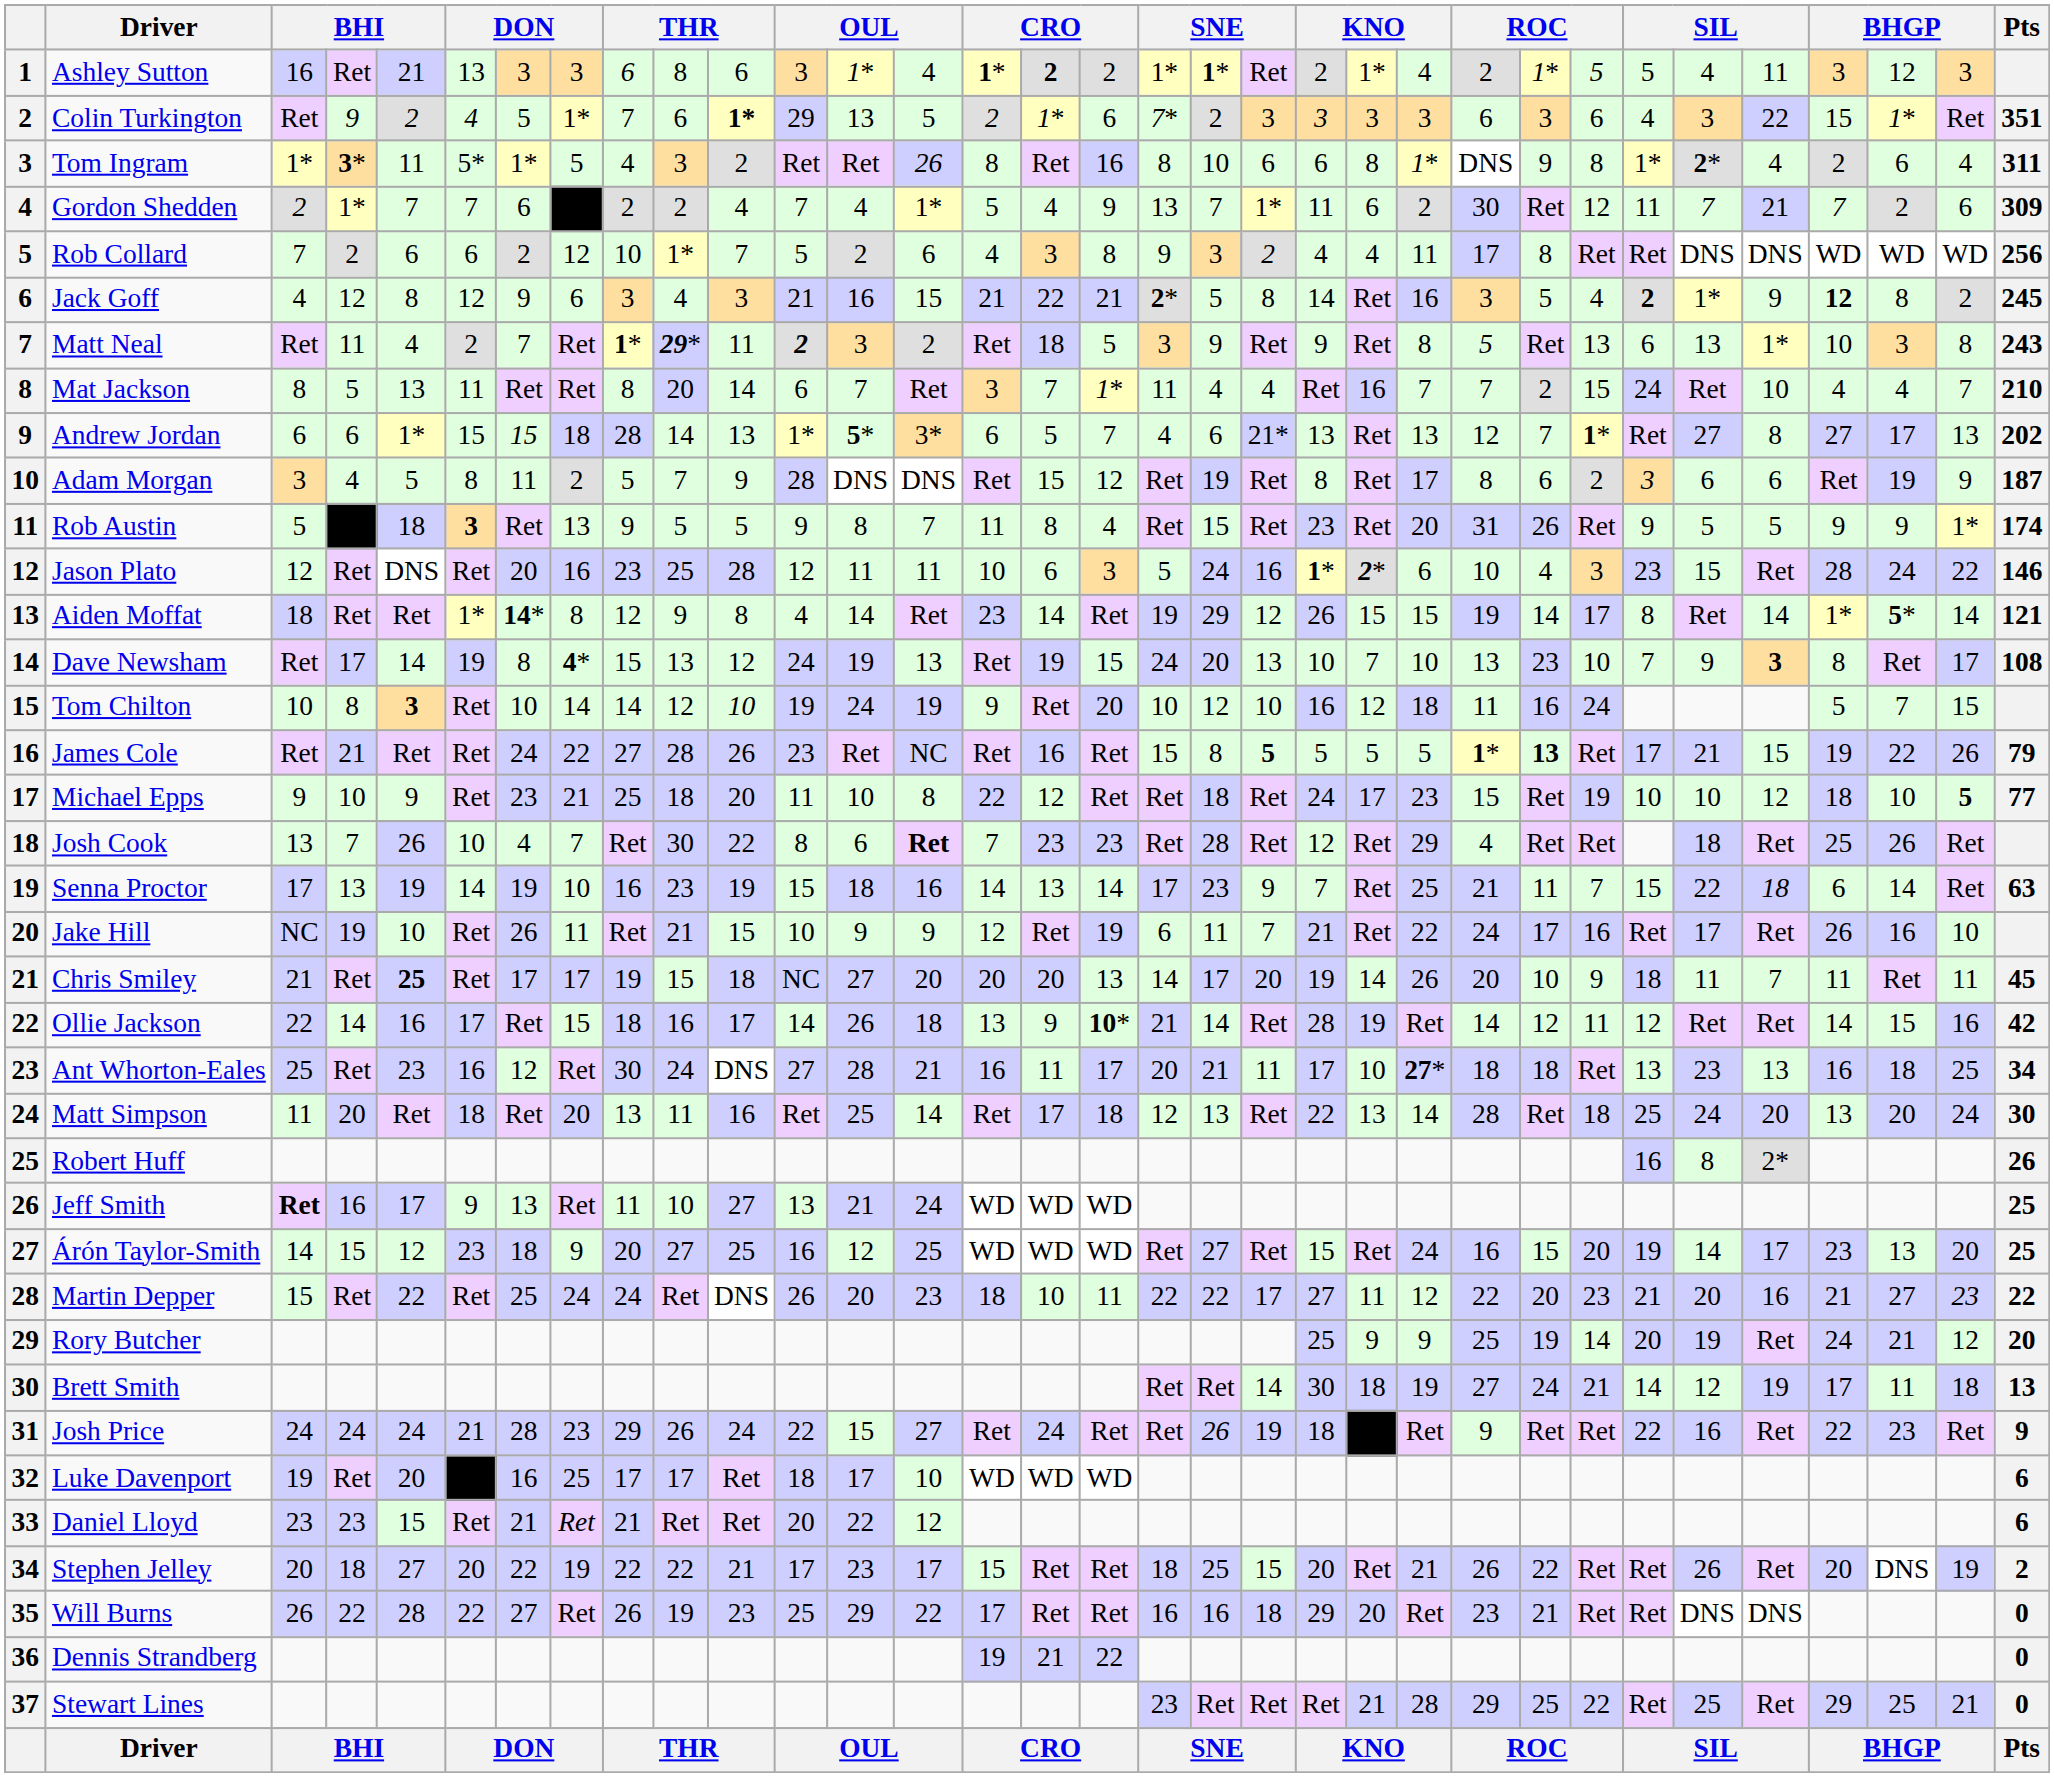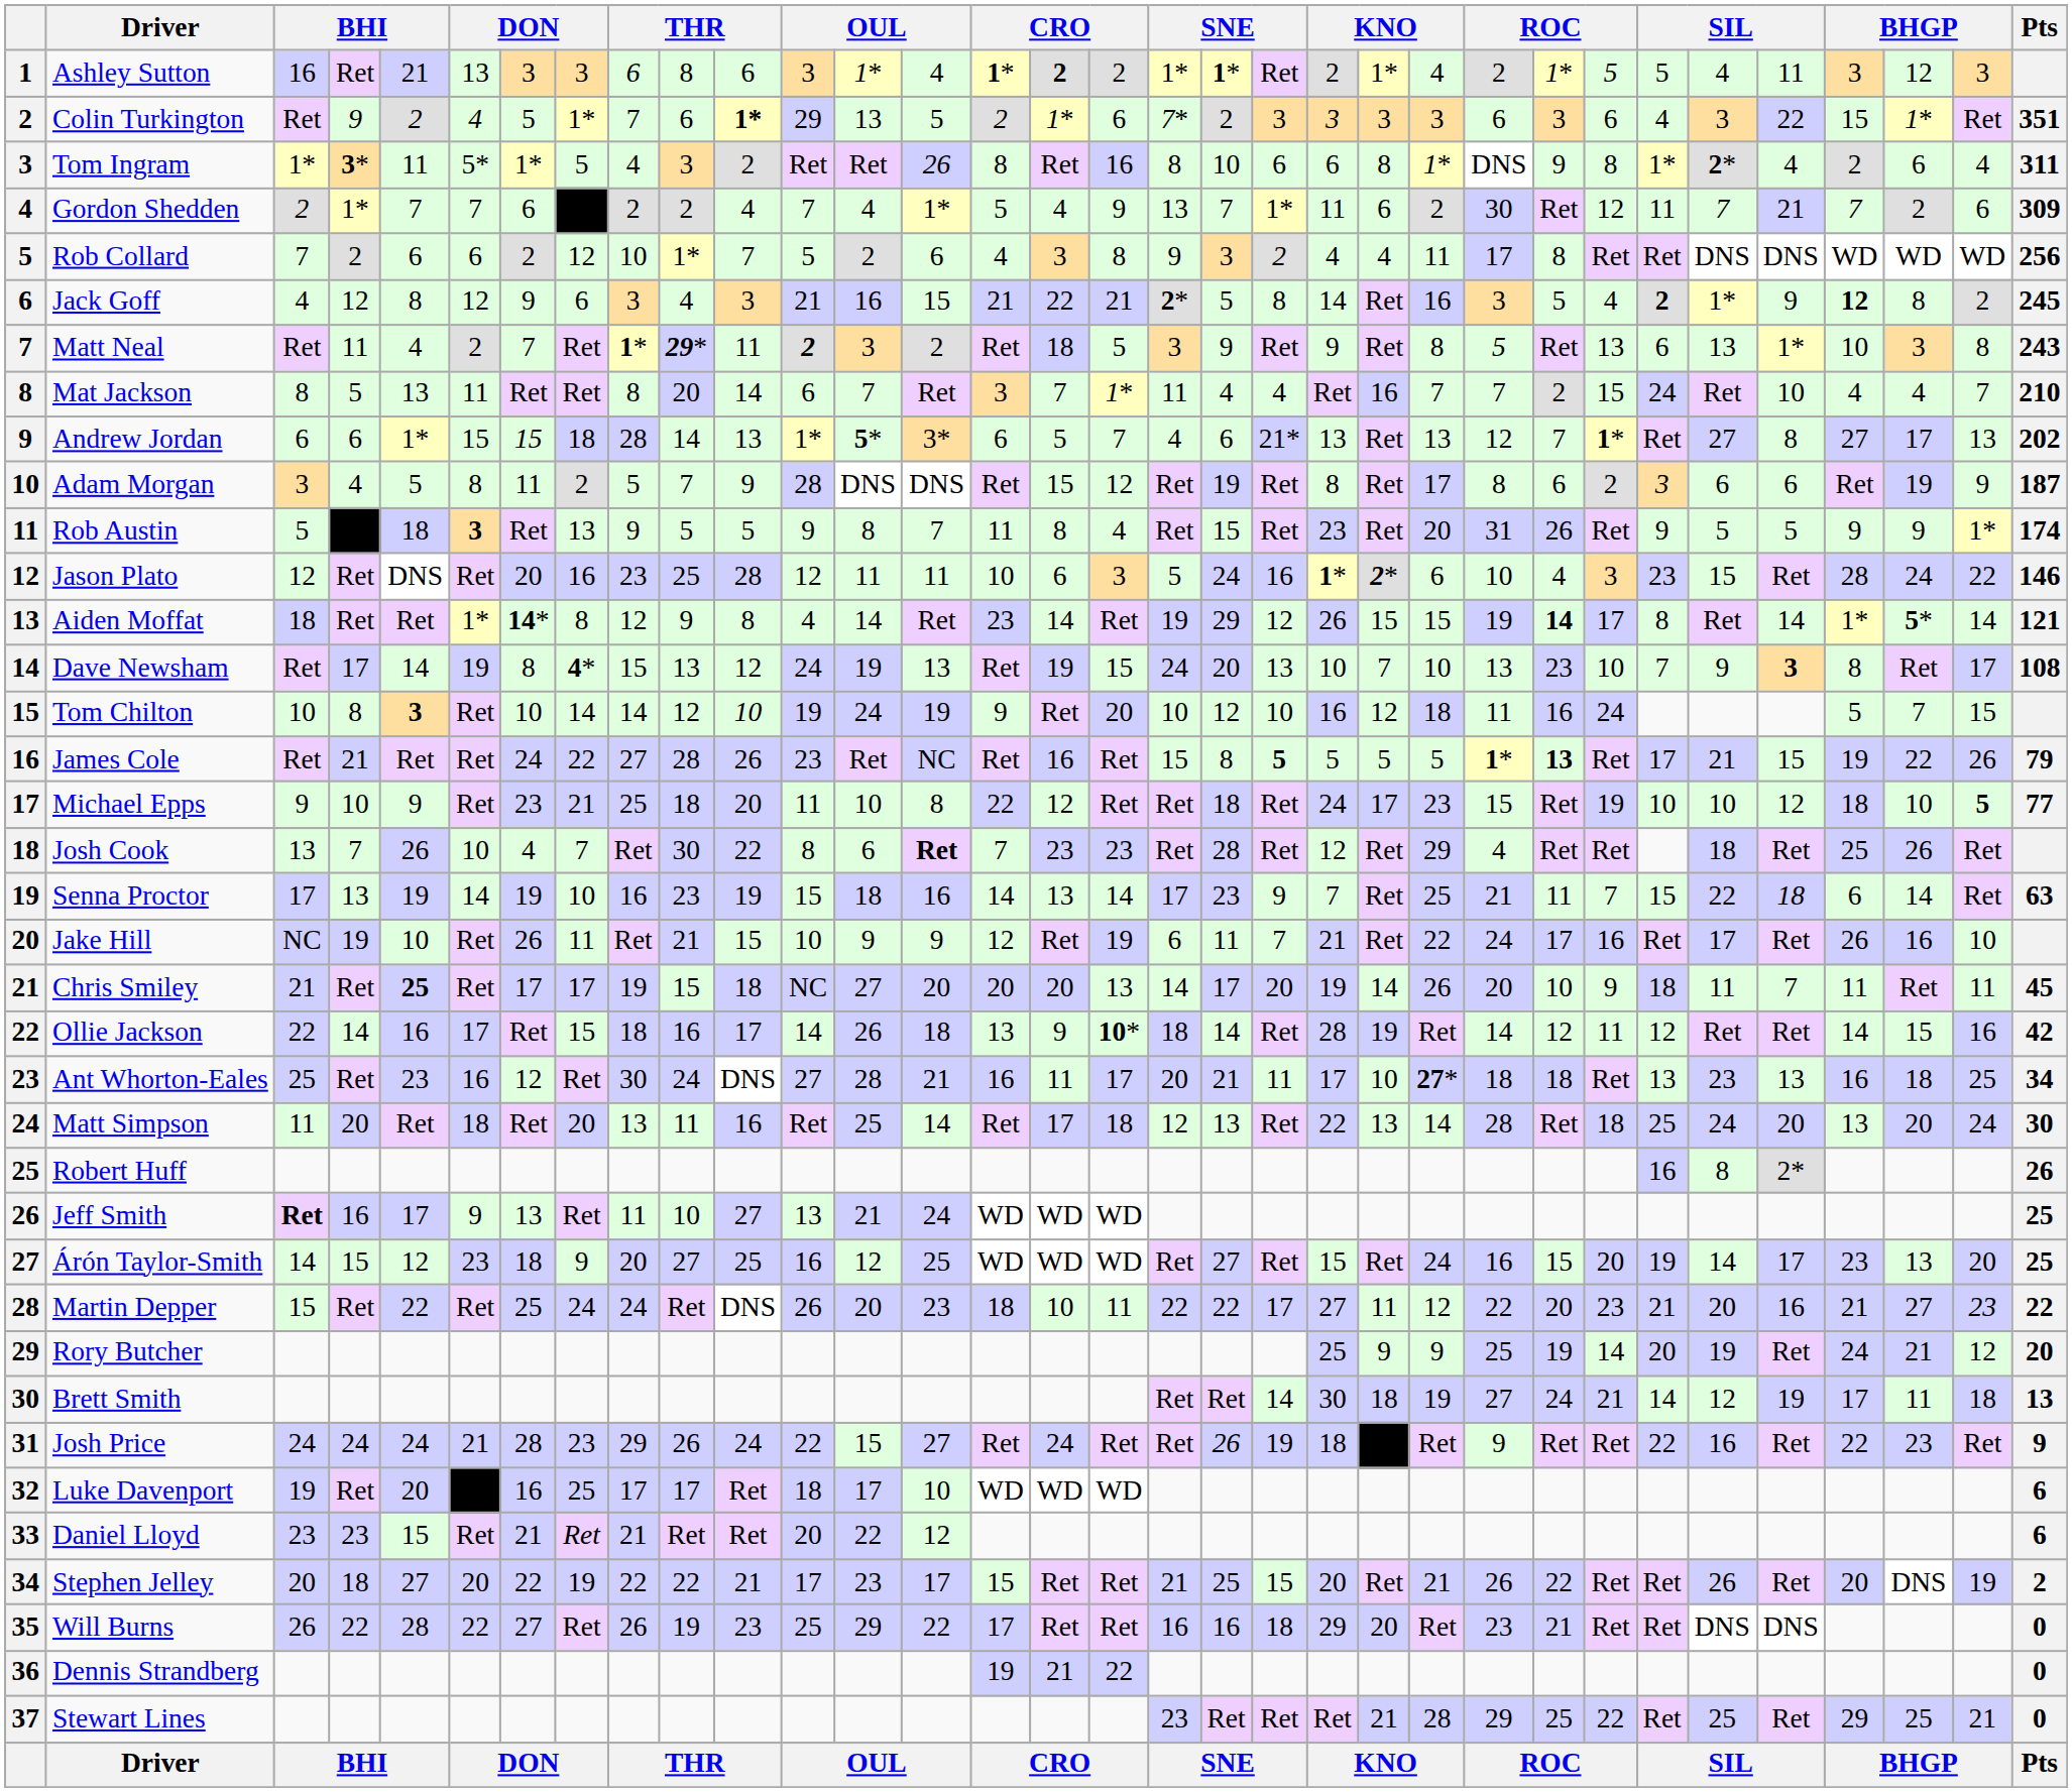Aiden Moffat | column 25: normal -> bold
Ollie Jackson | column 18: 21 -> 18
Stephen Jelley | column 18: 18 -> 21
